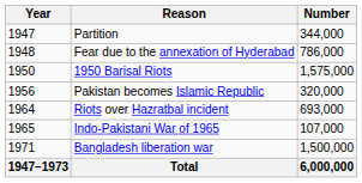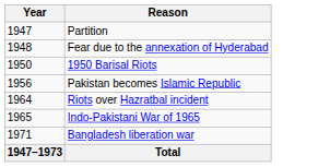- column: Number | 344,000 | 786,000 | 1,575,000 | 320,000 | 693,000 | 107,000 | 1,500,000 | 6,000,000
